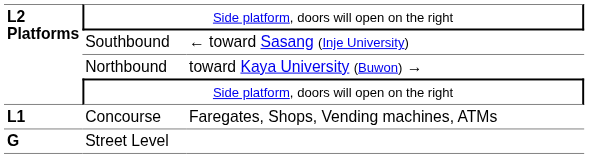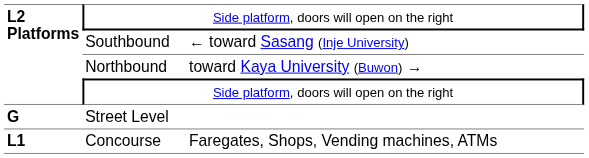rows swapped: Concourse <-> Street Level
